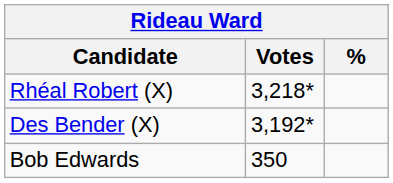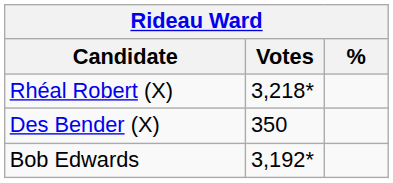Des Bender (X) | Votes: 3,192* -> 350
Bob Edwards | Votes: 350 -> 3,192*
